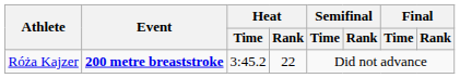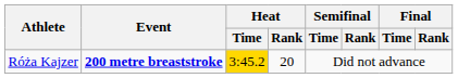Róża Kajzer | Heat / Time: no background -> gold background
Róża Kajzer | Heat / Rank: 22 -> 20
